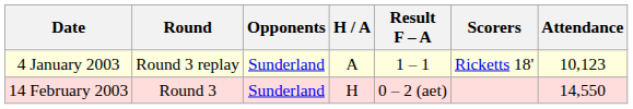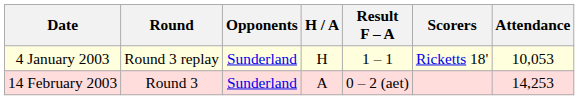4 January 2003 | H / A: A -> H
4 January 2003 | Attendance: 10,123 -> 10,053
14 February 2003 | H / A: H -> A
14 February 2003 | Attendance: 14,550 -> 14,253
